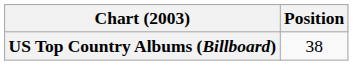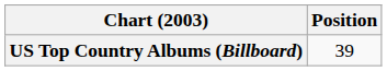US Top Country Albums (Billboard) | Position: 38 -> 39
